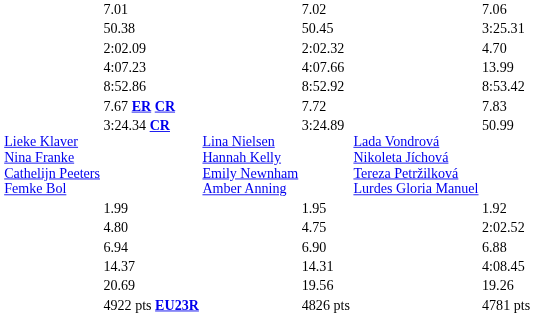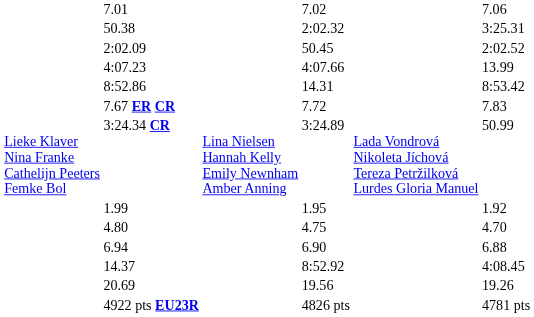50.38 | column 5: 50.45 -> 2:02.32
2:02.09 | column 5: 2:02.32 -> 50.45
2:02.09 | column 7: 4.70 -> 2:02.52
8:52.86 | column 5: 8:52.92 -> 14.31
4.80 | column 7: 2:02.52 -> 4.70
14.37 | column 5: 14.31 -> 8:52.92
